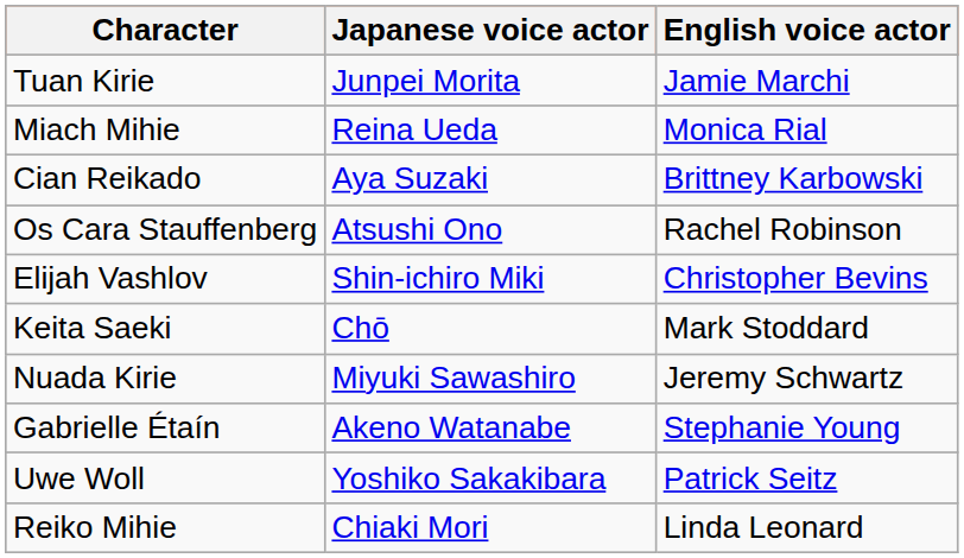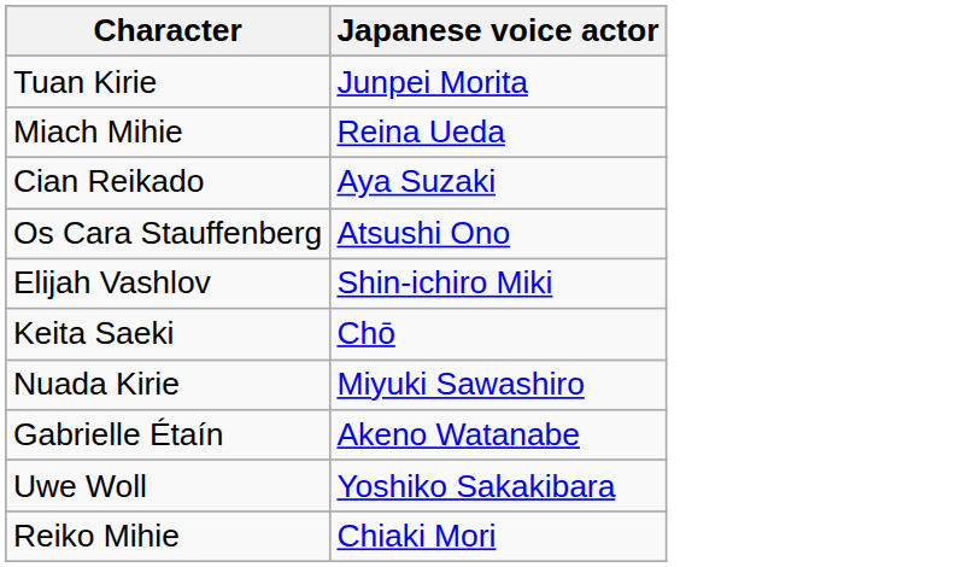- column: English voice actor | Jamie Marchi | Monica Rial | Brittney Karbowski | Rachel Robinson | Christopher Bevins | Mark Stoddard | Jeremy Schwartz | Stephanie Young | Patrick Seitz | Linda Leonard
